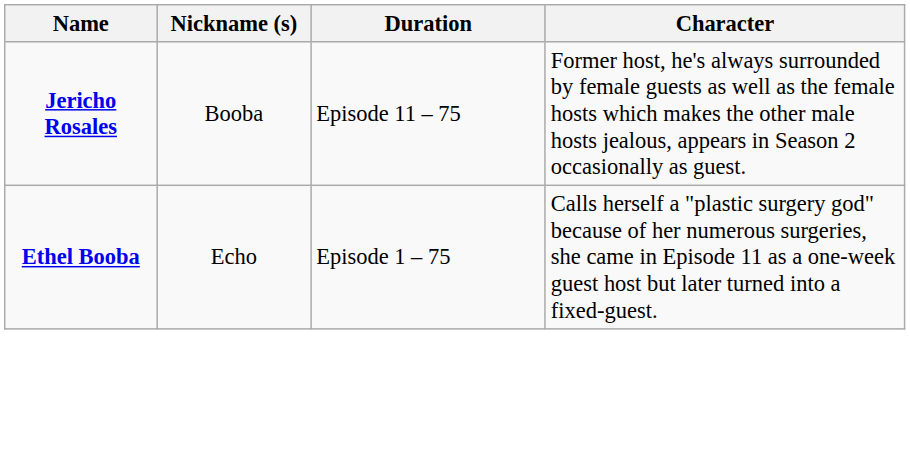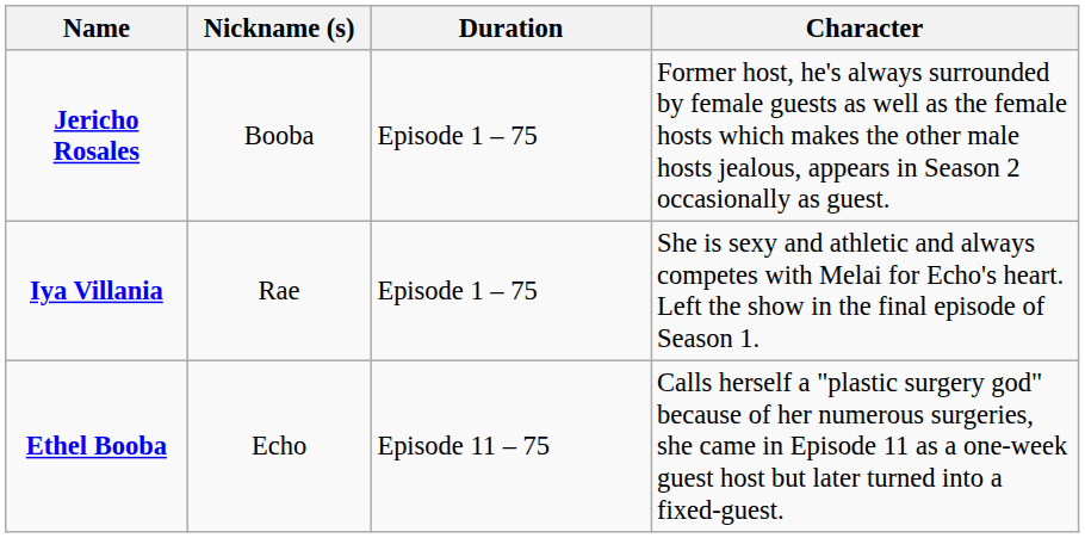Jericho Rosales | Duration: Episode 11 – 75 -> Episode 1 – 75
+ row: Iya Villania | Rae | Episode 1 – 75 | She is sexy and athletic and always competes with Melai for Echo's heart. Left the show in the final episode of Season 1.
Ethel Booba | Duration: Episode 1 – 75 -> Episode 11 – 75
